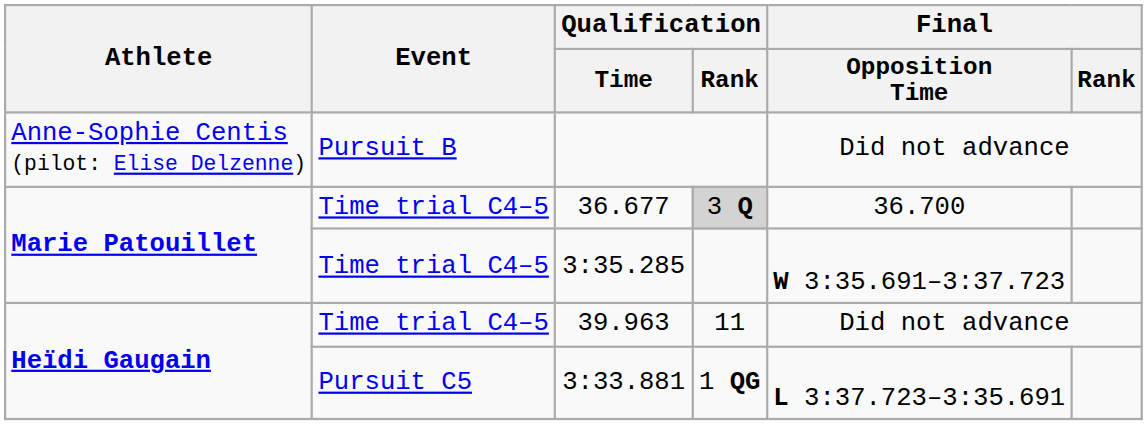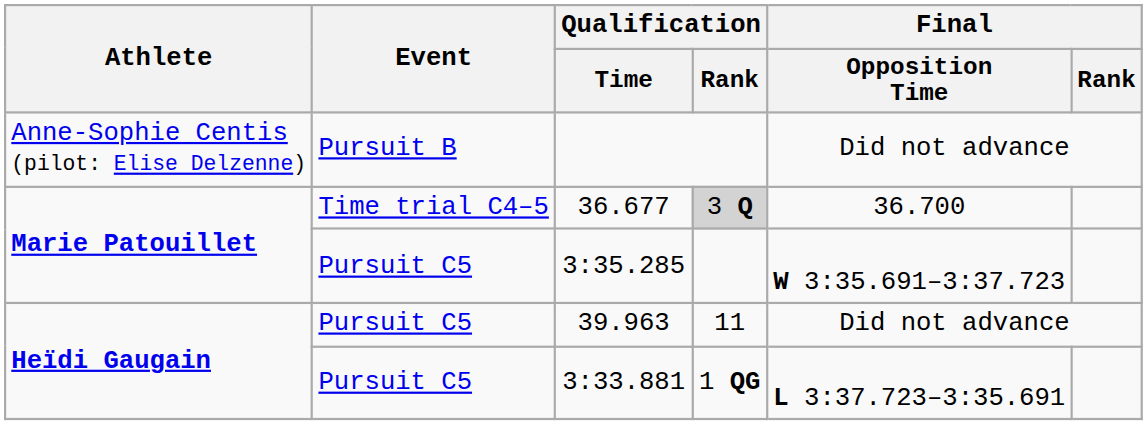3:35.285 | Event: Time trial C4–5 -> Pursuit C5
39.963 | Event: Time trial C4–5 -> Pursuit C5
